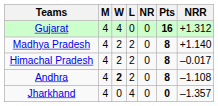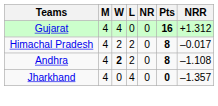- row: Madhya Pradesh | 4 | 2 | 2 | 0 | 8 | +1.140
